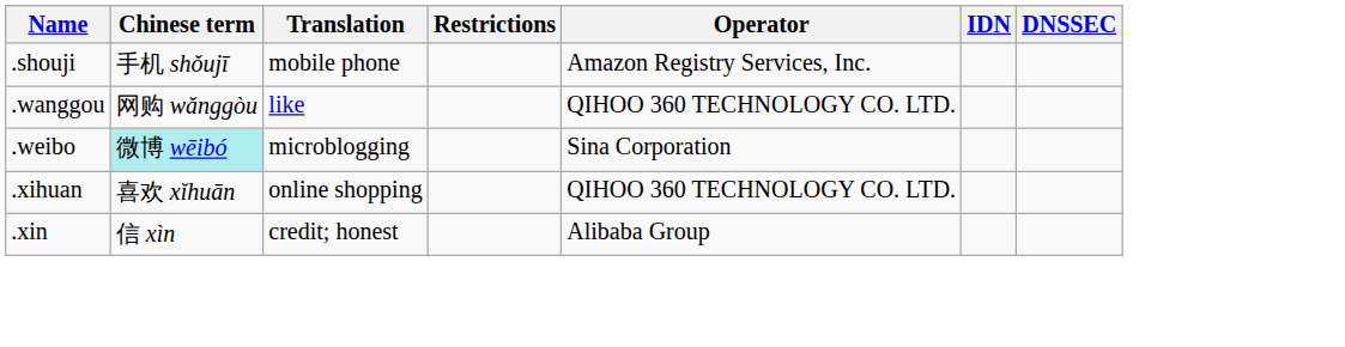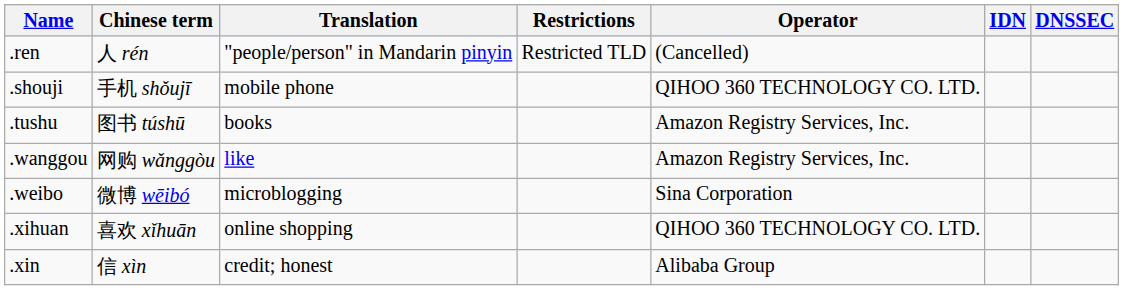+ row: .ren | 人 rén | "people/person" in Mandarin pinyin | Restricted TLD | (Cancelled)
.shouji | Operator: Amazon Registry Services, Inc. -> QIHOO 360 TECHNOLOGY CO. LTD.
+ row: .tushu | 图书 túshū | books | Amazon Registry Services, Inc.
.wanggou | Operator: QIHOO 360 TECHNOLOGY CO. LTD. -> Amazon Registry Services, Inc.
.weibo | Chinese term: paleturquoise background -> no background
